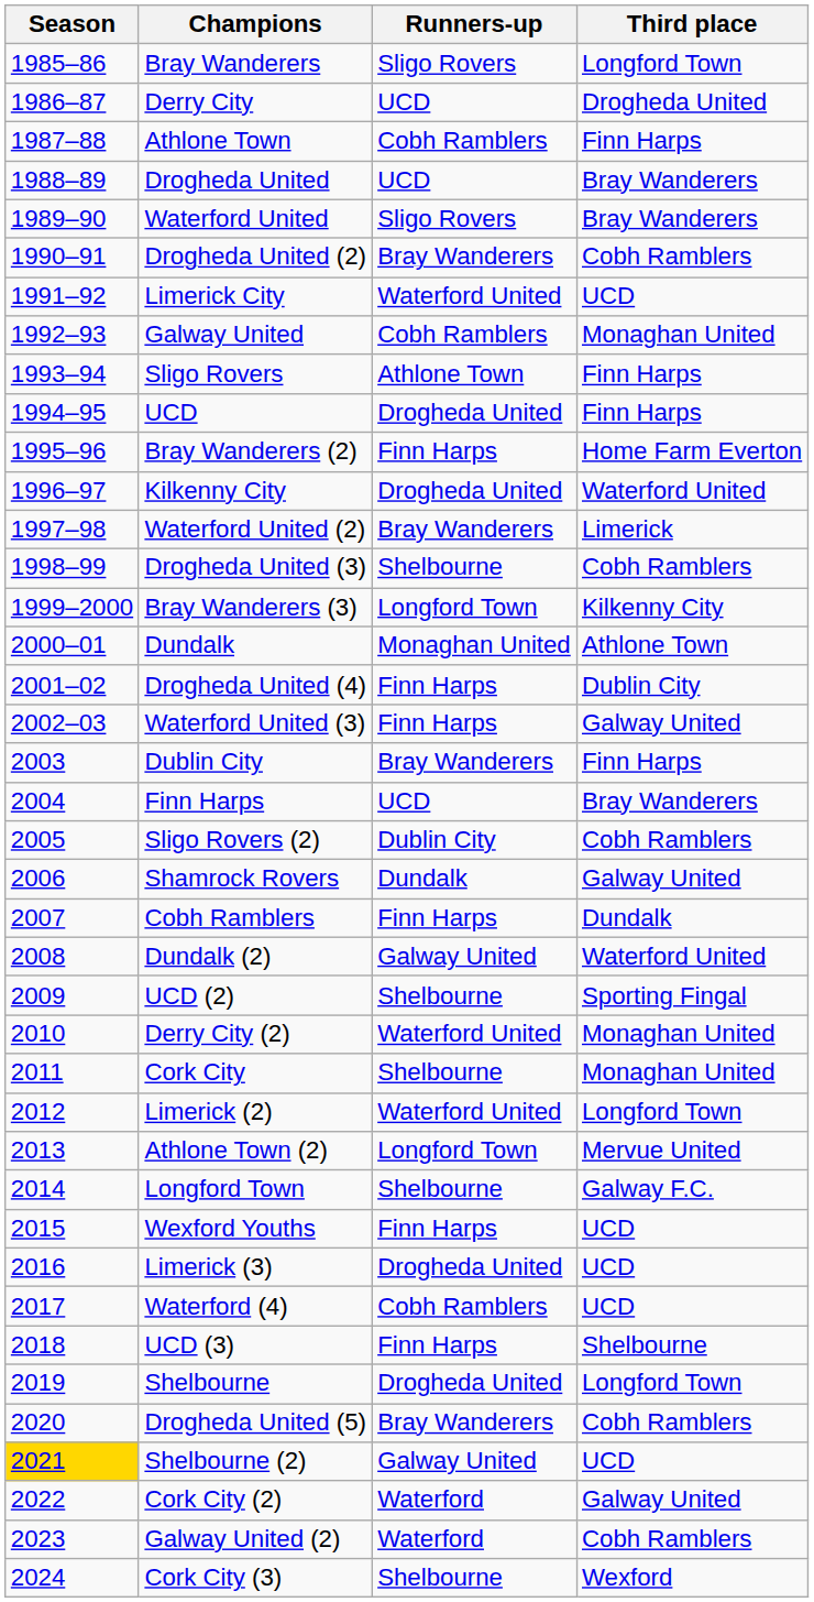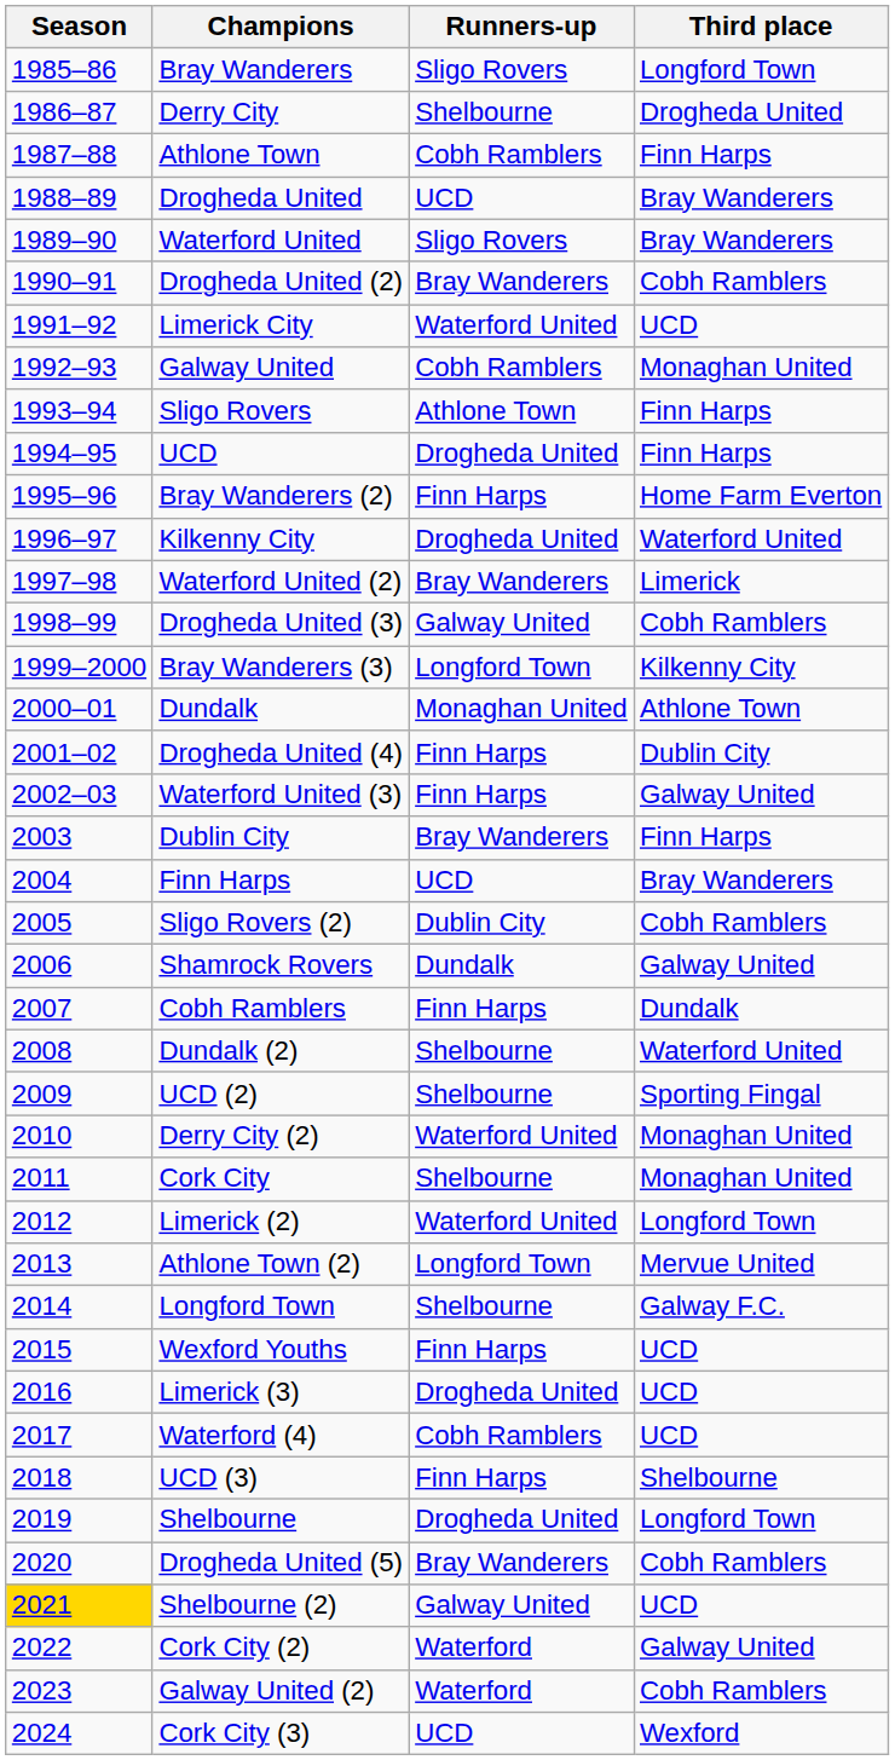Derry City | Runners-up: UCD -> Shelbourne
Drogheda United (3) | Runners-up: Shelbourne -> Galway United
Dundalk (2) | Runners-up: Galway United -> Shelbourne
Cork City (3) | Runners-up: Shelbourne -> UCD
